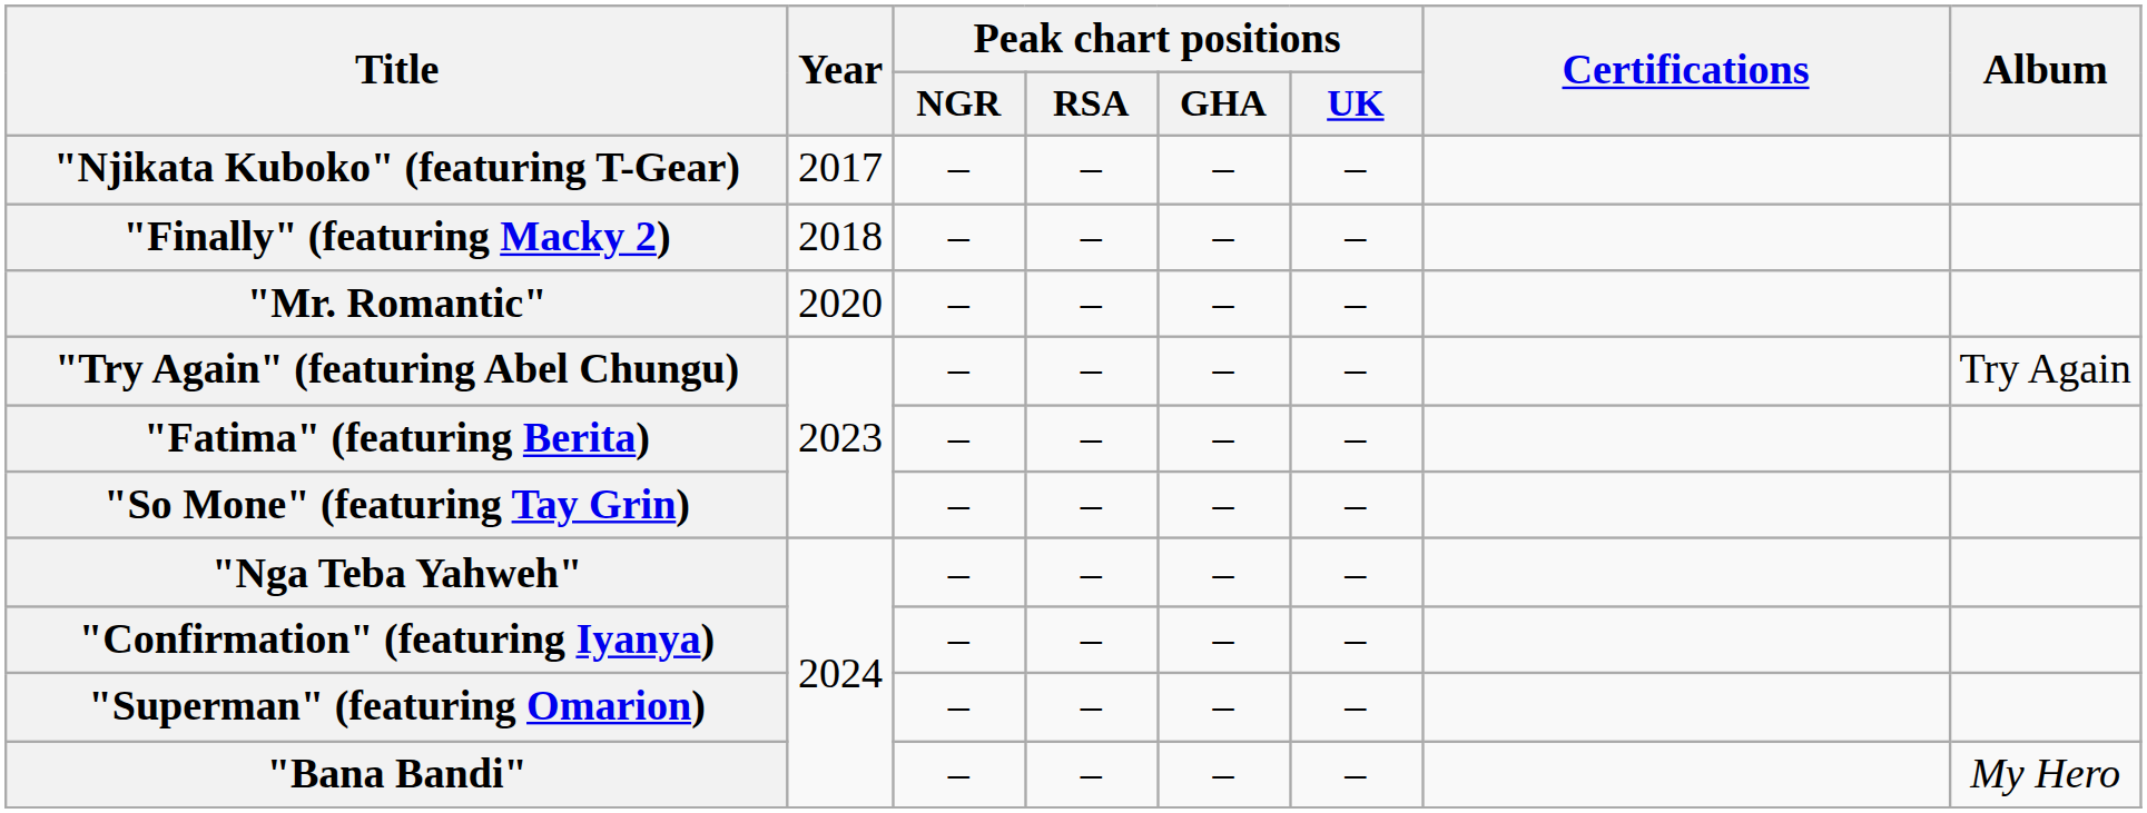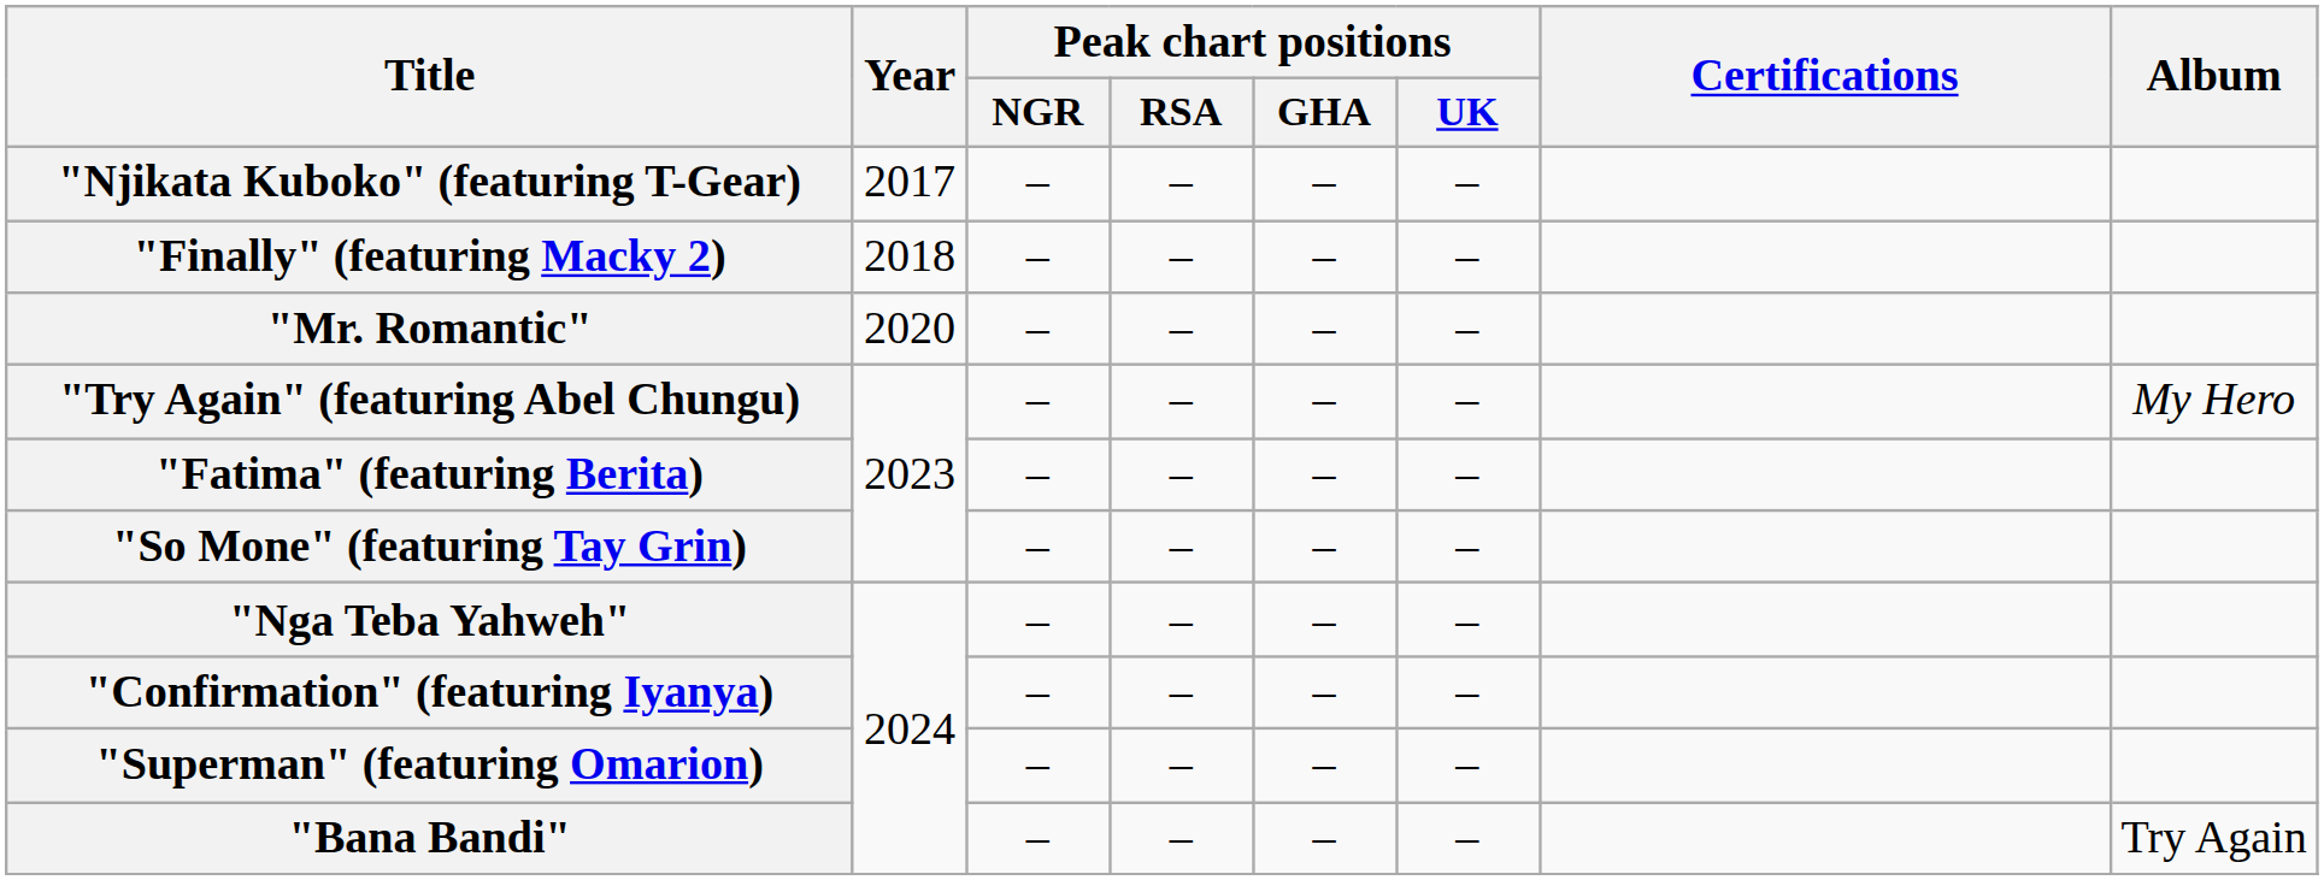"Try Again" (featuring Abel Chungu) | Album: Try Again -> My Hero
"Bana Bandi" | Album: My Hero -> Try Again
